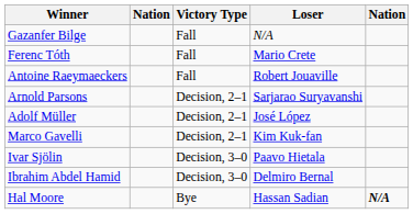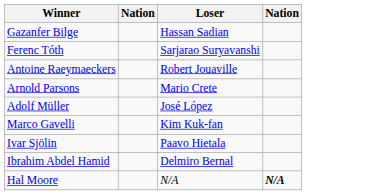- column: Victory Type | Fall | Fall | Fall | Decision, 2–1 | Decision, 2–1 | Decision, 2–1 | Decision, 3–0 | Decision, 3–0 | Bye
Gazanfer Bilge | Loser: N/A -> Hassan Sadian
Ferenc Tóth | Loser: Mario Crete -> Sarjarao Suryavanshi
Arnold Parsons | Loser: Sarjarao Suryavanshi -> Mario Crete
Hal Moore | Loser: Hassan Sadian -> N/A
